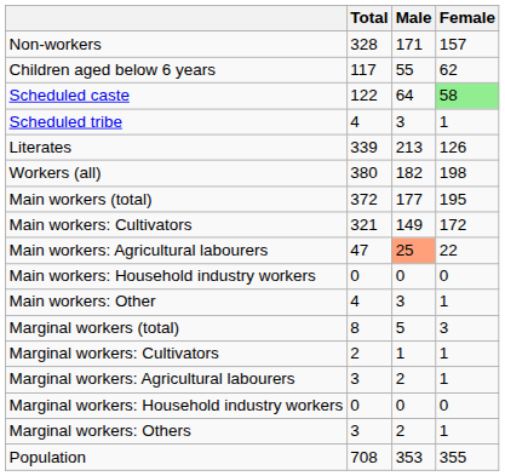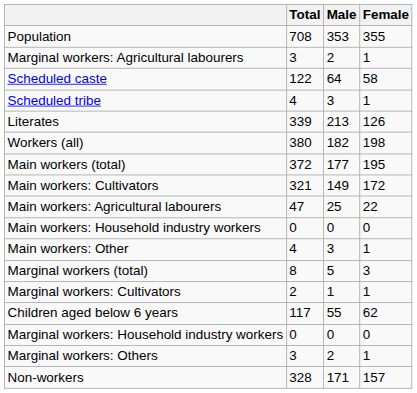rows swapped: Population <-> Non-workers
rows swapped: Children aged below 6 years <-> Marginal workers: Agricultural labourers
Scheduled caste | Female: lightgreen background -> no background
Main workers: Agricultural labourers | Male: lightsalmon background -> no background
